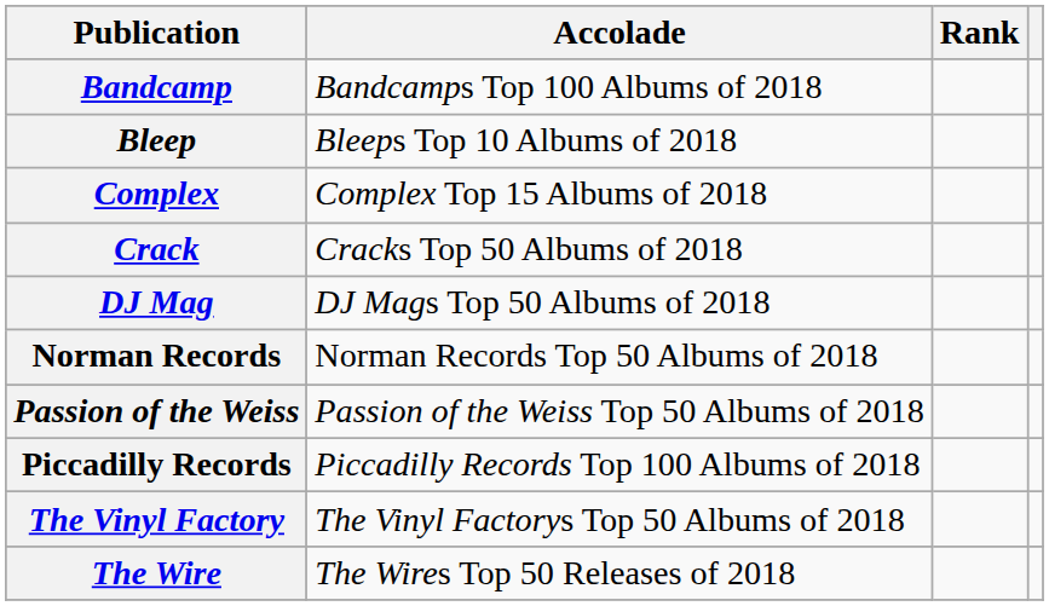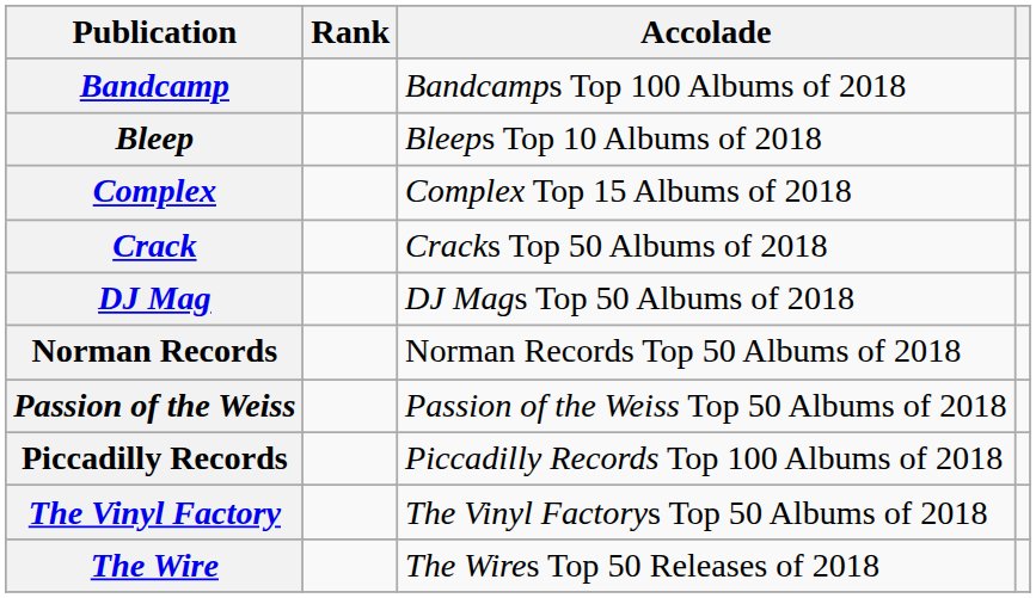columns swapped: Accolade <-> Rank
